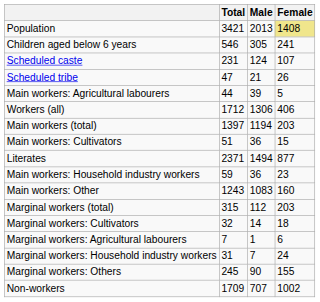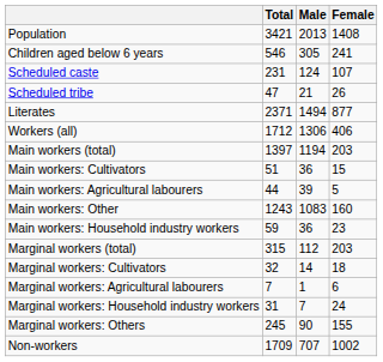Population | Female: khaki background -> no background
rows swapped: Literates <-> Main workers: Agricultural labourers
rows swapped: Main workers: Household industry workers <-> Main workers: Other
